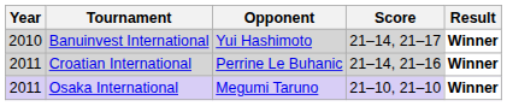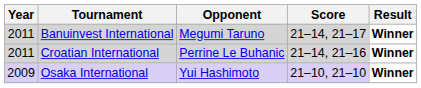Banuinvest International | Year: 2010 -> 2011
Banuinvest International | Opponent: Yui Hashimoto -> Megumi Taruno
Osaka International | Year: 2011 -> 2009
Osaka International | Opponent: Megumi Taruno -> Yui Hashimoto
